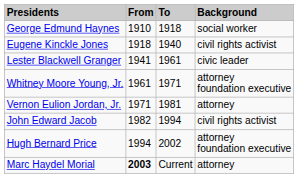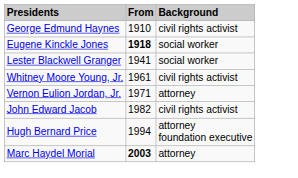- column: To | 1918 | 1940 | 1961 | 1971 | 1981 | 1994 | 2002 | Current
George Edmund Haynes | Background: social worker -> civil rights activist
Eugene Kinckle Jones | From: normal -> bold
Eugene Kinckle Jones | Background: civil rights activist -> social worker
Lester Blackwell Granger | Background: civic leader -> social worker
Whitney Moore Young, Jr. | Background: attorney foundation executive -> civil rights activist
